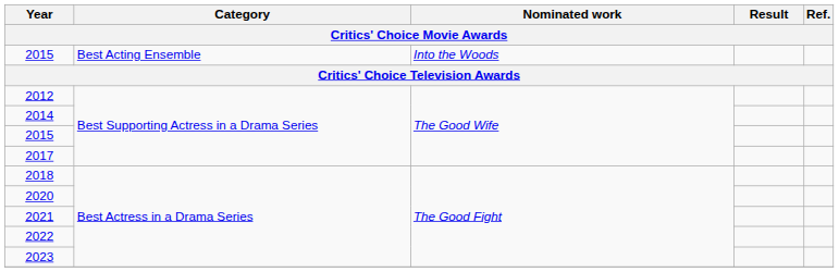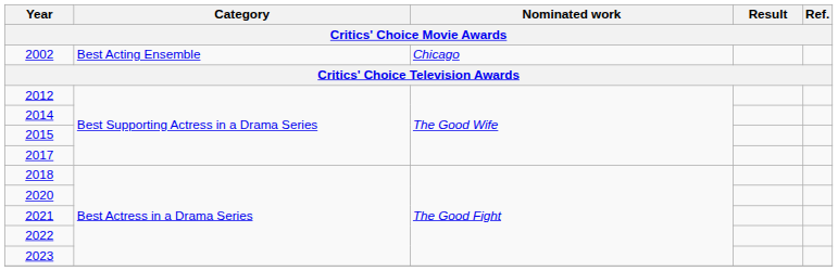+ row: 2002 | Best Acting Ensemble | Chicago
- row: 2015 | Best Acting Ensemble | Into the Woods
